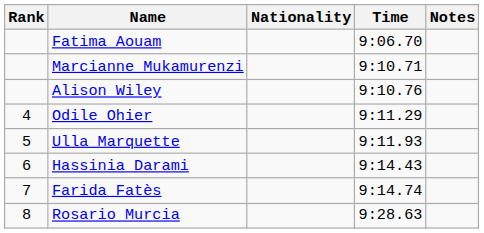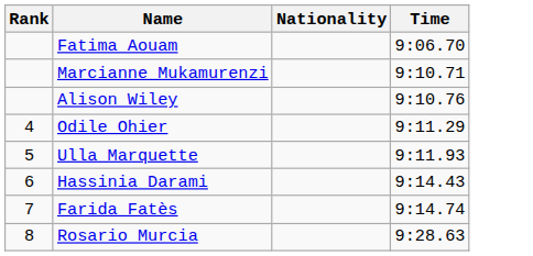- column: Notes
